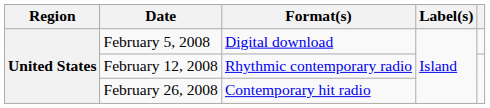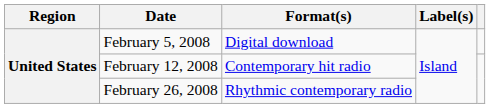February 12, 2008 | Format(s): Rhythmic contemporary radio -> Contemporary hit radio
February 26, 2008 | Format(s): Contemporary hit radio -> Rhythmic contemporary radio
